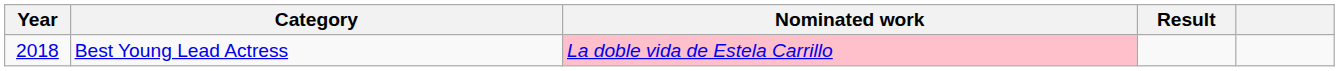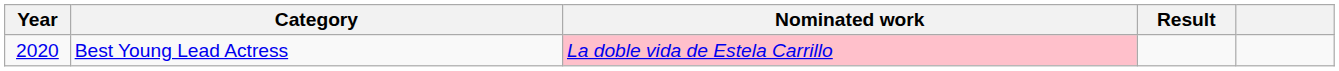Best Young Lead Actress | Year: 2018 -> 2020
